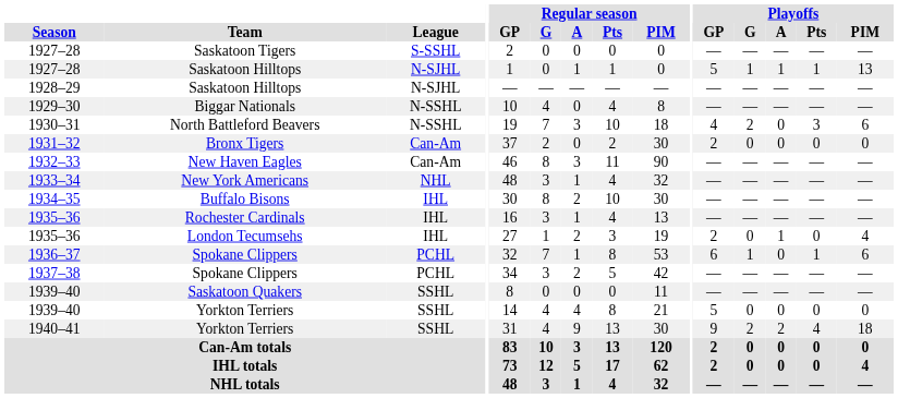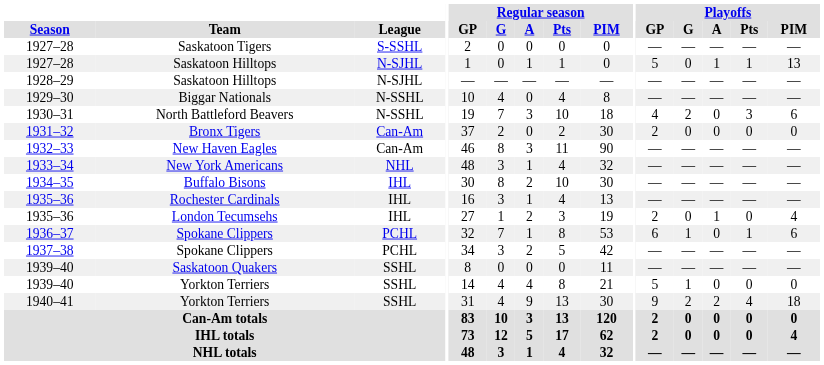1927–28 / Saskatoon Hilltops | Playoffs / G: 1 -> 0
1939–40 / Yorkton Terriers | Playoffs / G: 0 -> 1
